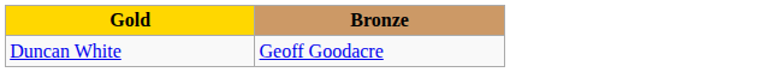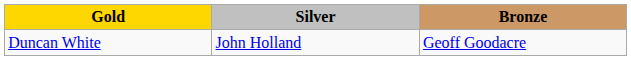+ column: Silver | John Holland
